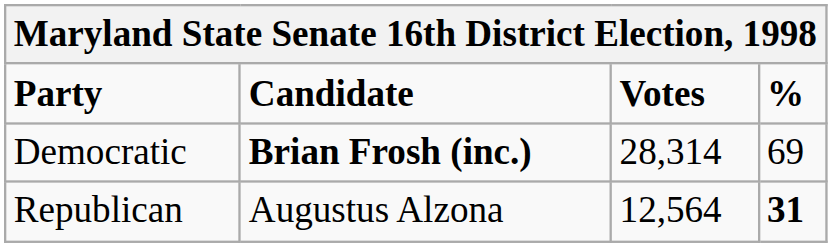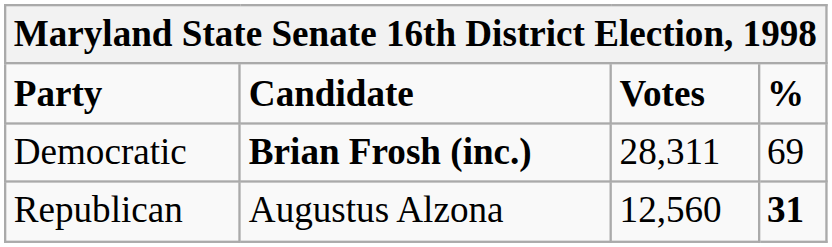Democratic | Votes: 28,314 -> 28,311
Republican | Votes: 12,564 -> 12,560
